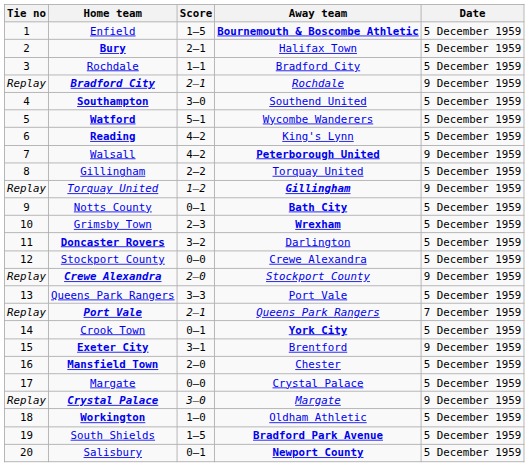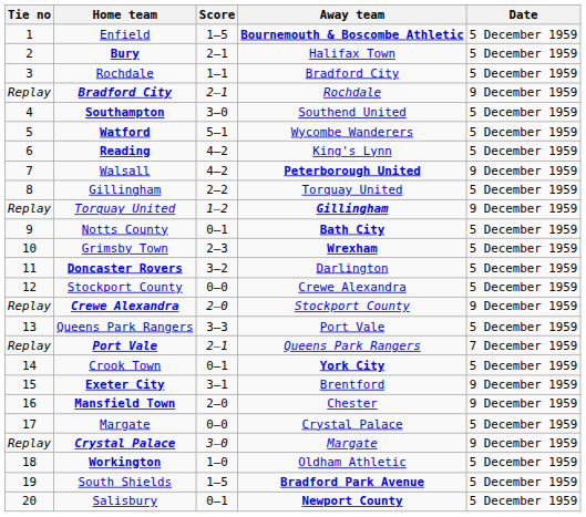Mansfield Town | Date: 5 December 1959 -> 9 December 1959
